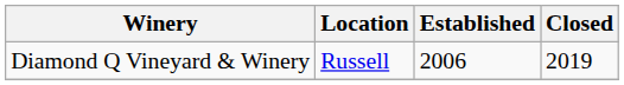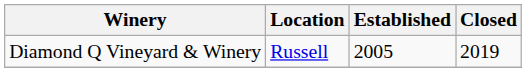Diamond Q Vineyard & Winery | Established: 2006 -> 2005
